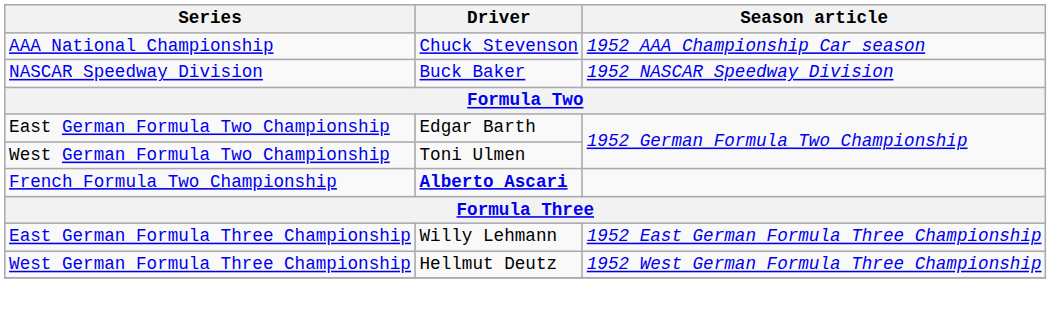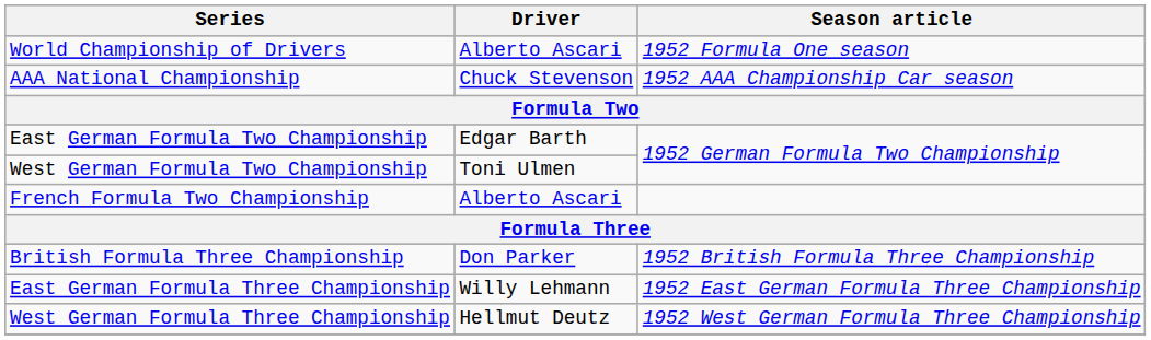+ row: World Championship of Drivers | Alberto Ascari | 1952 Formula One season
- row: NASCAR Speedway Division | Buck Baker | 1952 NASCAR Speedway Division
French Formula Two Championship | Driver: bold -> normal
+ row: British Formula Three Championship | Don Parker | 1952 British Formula Three Championship
